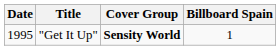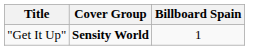- column: Date | 1995
